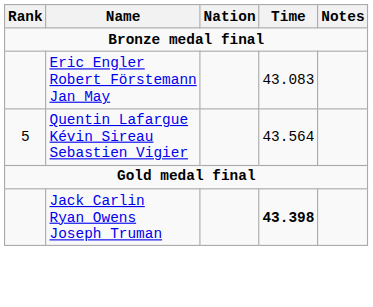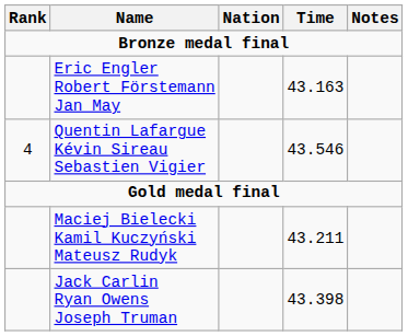Eric Engler Robert Förstemann Jan May | Time: 43.083 -> 43.163
Quentin Lafargue Kévin Sireau Sebastien Vigier | Rank: 5 -> 4
Quentin Lafargue Kévin Sireau Sebastien Vigier | Time: 43.564 -> 43.546
+ row: Maciej Bielecki Kamil Kuczyński Mateusz Rudyk | 43.211
Jack Carlin Ryan Owens Joseph Truman | Time: bold -> normal
